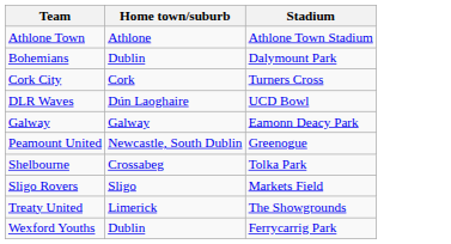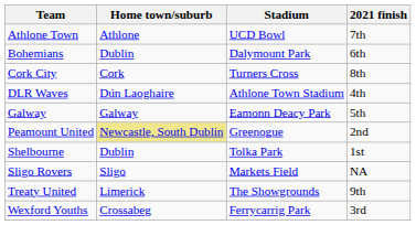+ column: 2021 finish | 7th | 6th | 8th | 4th | 5th | 2nd | 1st | NA | 9th | 3rd
Athlone Town | Stadium: Athlone Town Stadium -> UCD Bowl
DLR Waves | Stadium: UCD Bowl -> Athlone Town Stadium
Peamount United | Home town/suburb: no background -> khaki background
Shelbourne | Home town/suburb: Crossabeg -> Dublin
Wexford Youths | Home town/suburb: Dublin -> Crossabeg
